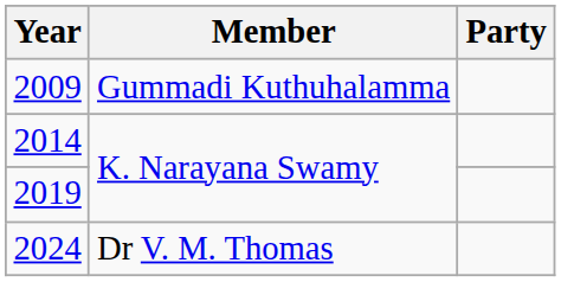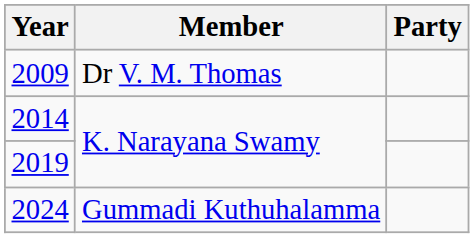2009 | Member: Gummadi Kuthuhalamma -> Dr V. M. Thomas
2024 | Member: Dr V. M. Thomas -> Gummadi Kuthuhalamma
